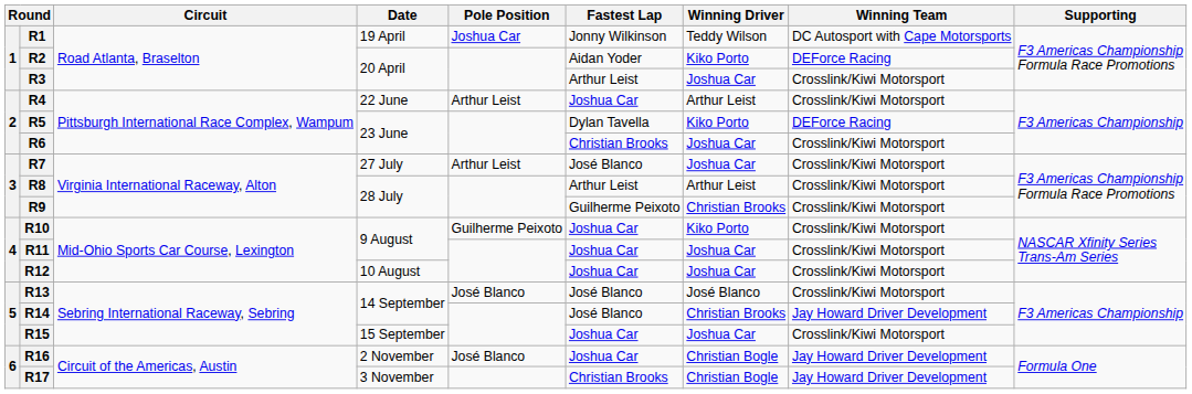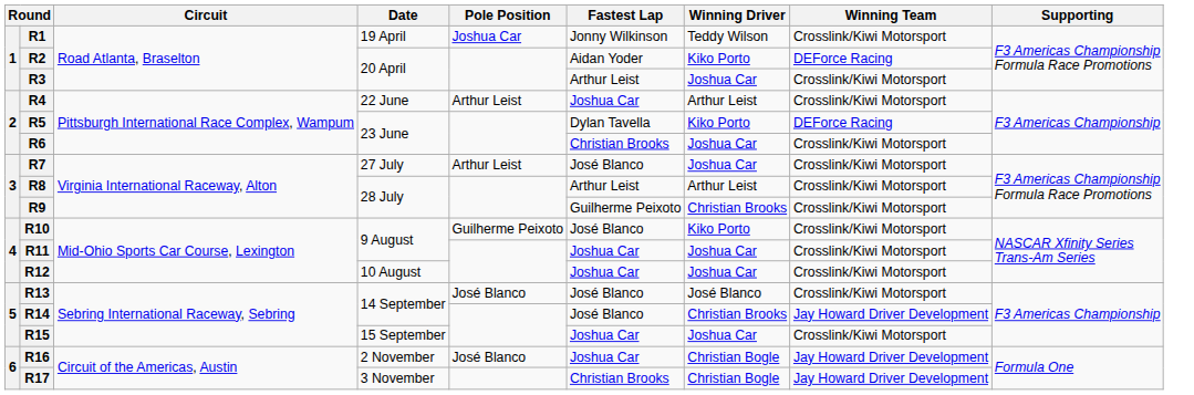R1 | Winning Team: DC Autosport with Cape Motorsports -> Crosslink/Kiwi Motorsport
R10 | Fastest Lap: Joshua Car -> José Blanco
